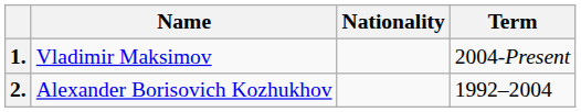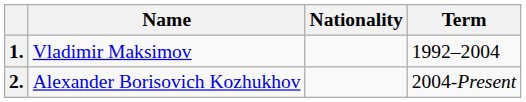1. | Term: 2004-Present -> 1992–2004
2. | Term: 1992–2004 -> 2004-Present
